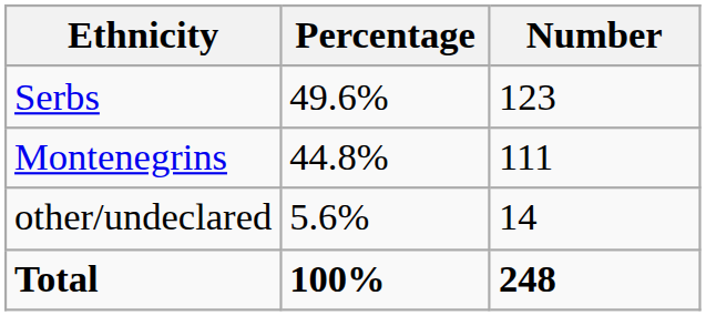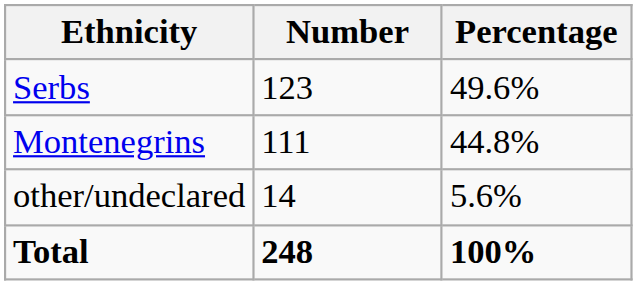columns swapped: Number <-> Percentage
